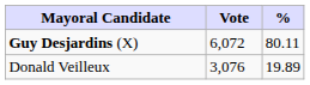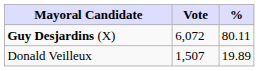Donald Veilleux | Vote: 3,076 -> 1,507
